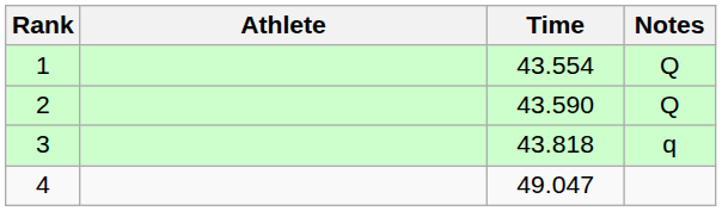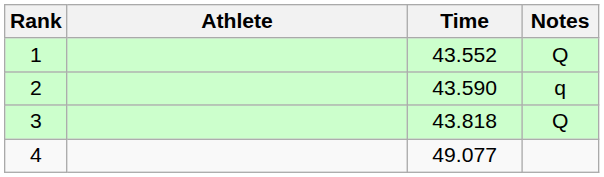1 | Time: 43.554 -> 43.552
2 | Notes: Q -> q
3 | Notes: q -> Q
4 | Time: 49.047 -> 49.077
